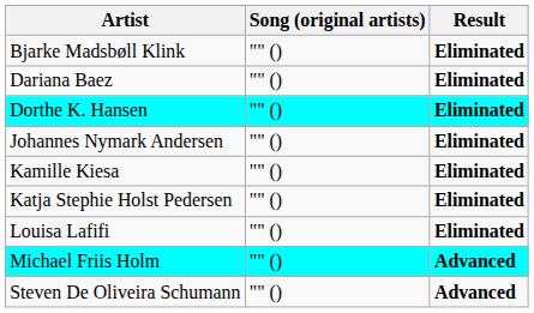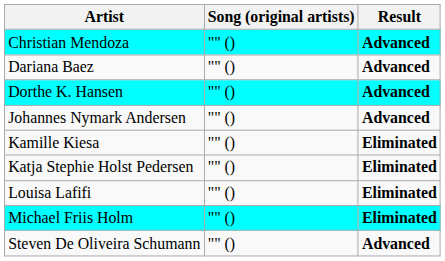- row: Bjarke Madsbøll Klink | "" () | Eliminated
+ row: Christian Mendoza | "" () | Advanced
Dariana Baez | Result: Eliminated -> Advanced
Dorthe K. Hansen | Result: Eliminated -> Advanced
Johannes Nymark Andersen | Result: Eliminated -> Advanced
Michael Friis Holm | Result: Advanced -> Eliminated
